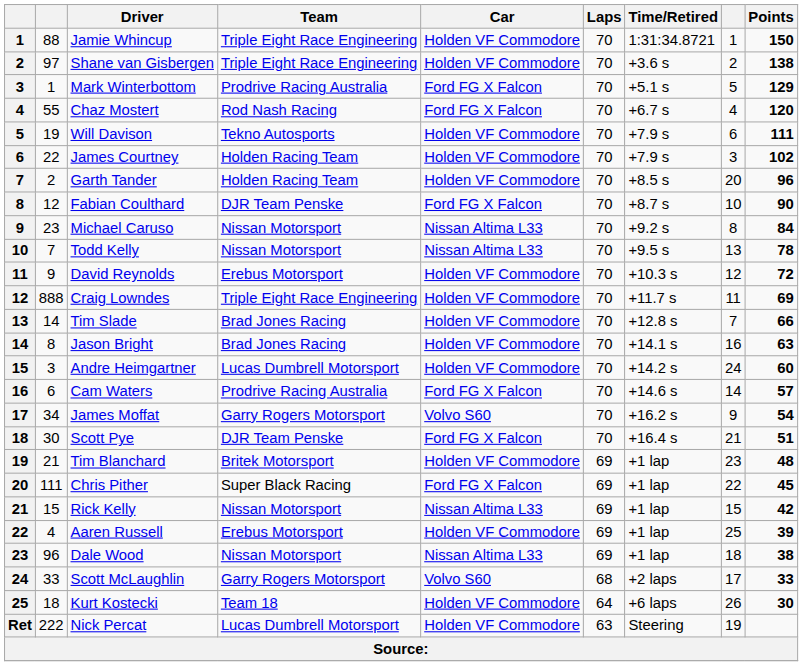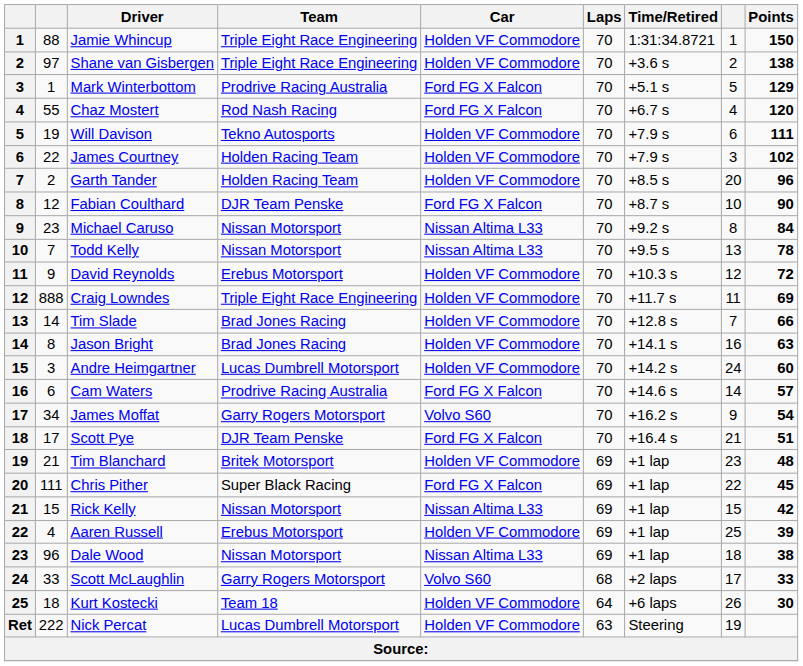Scott Pye | column 2: 30 -> 17
